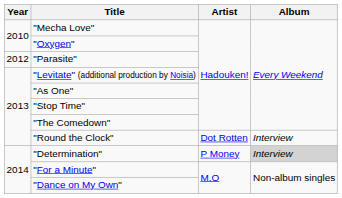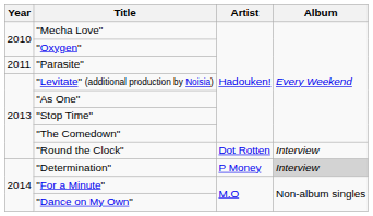"Parasite" | Year: 2012 -> 2011
